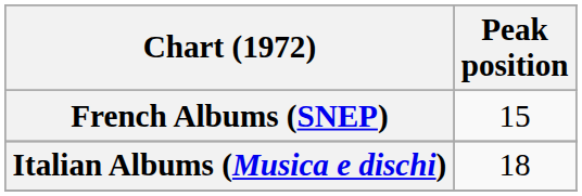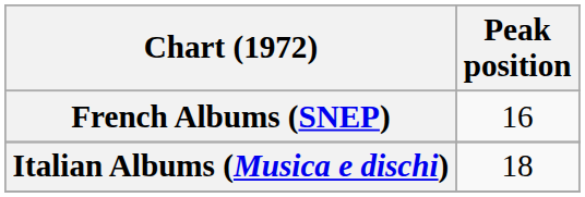French Albums (SNEP) | Peak position: 15 -> 16
